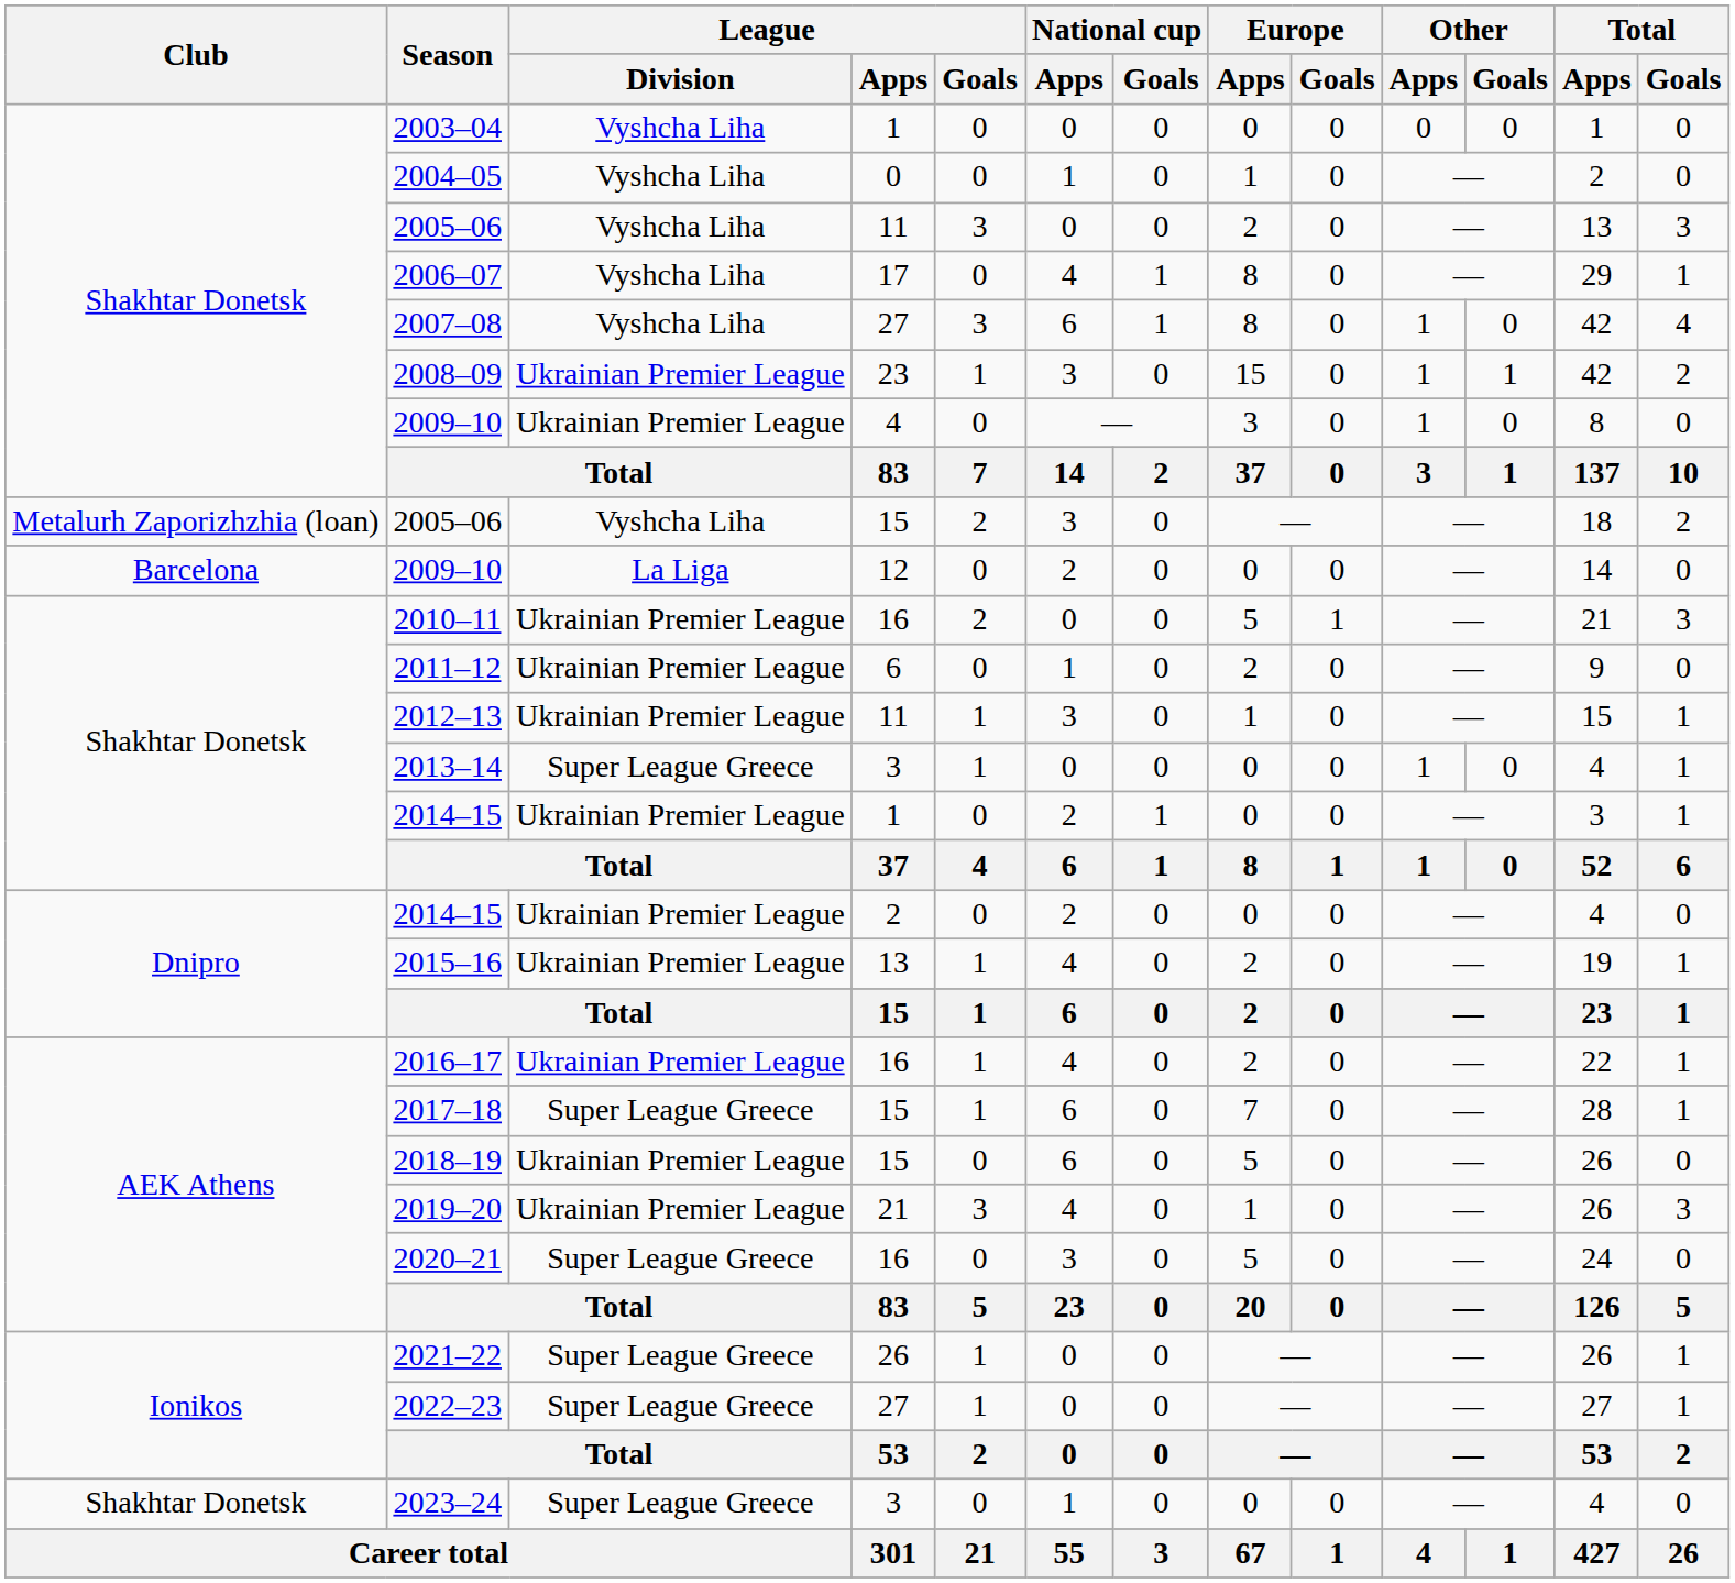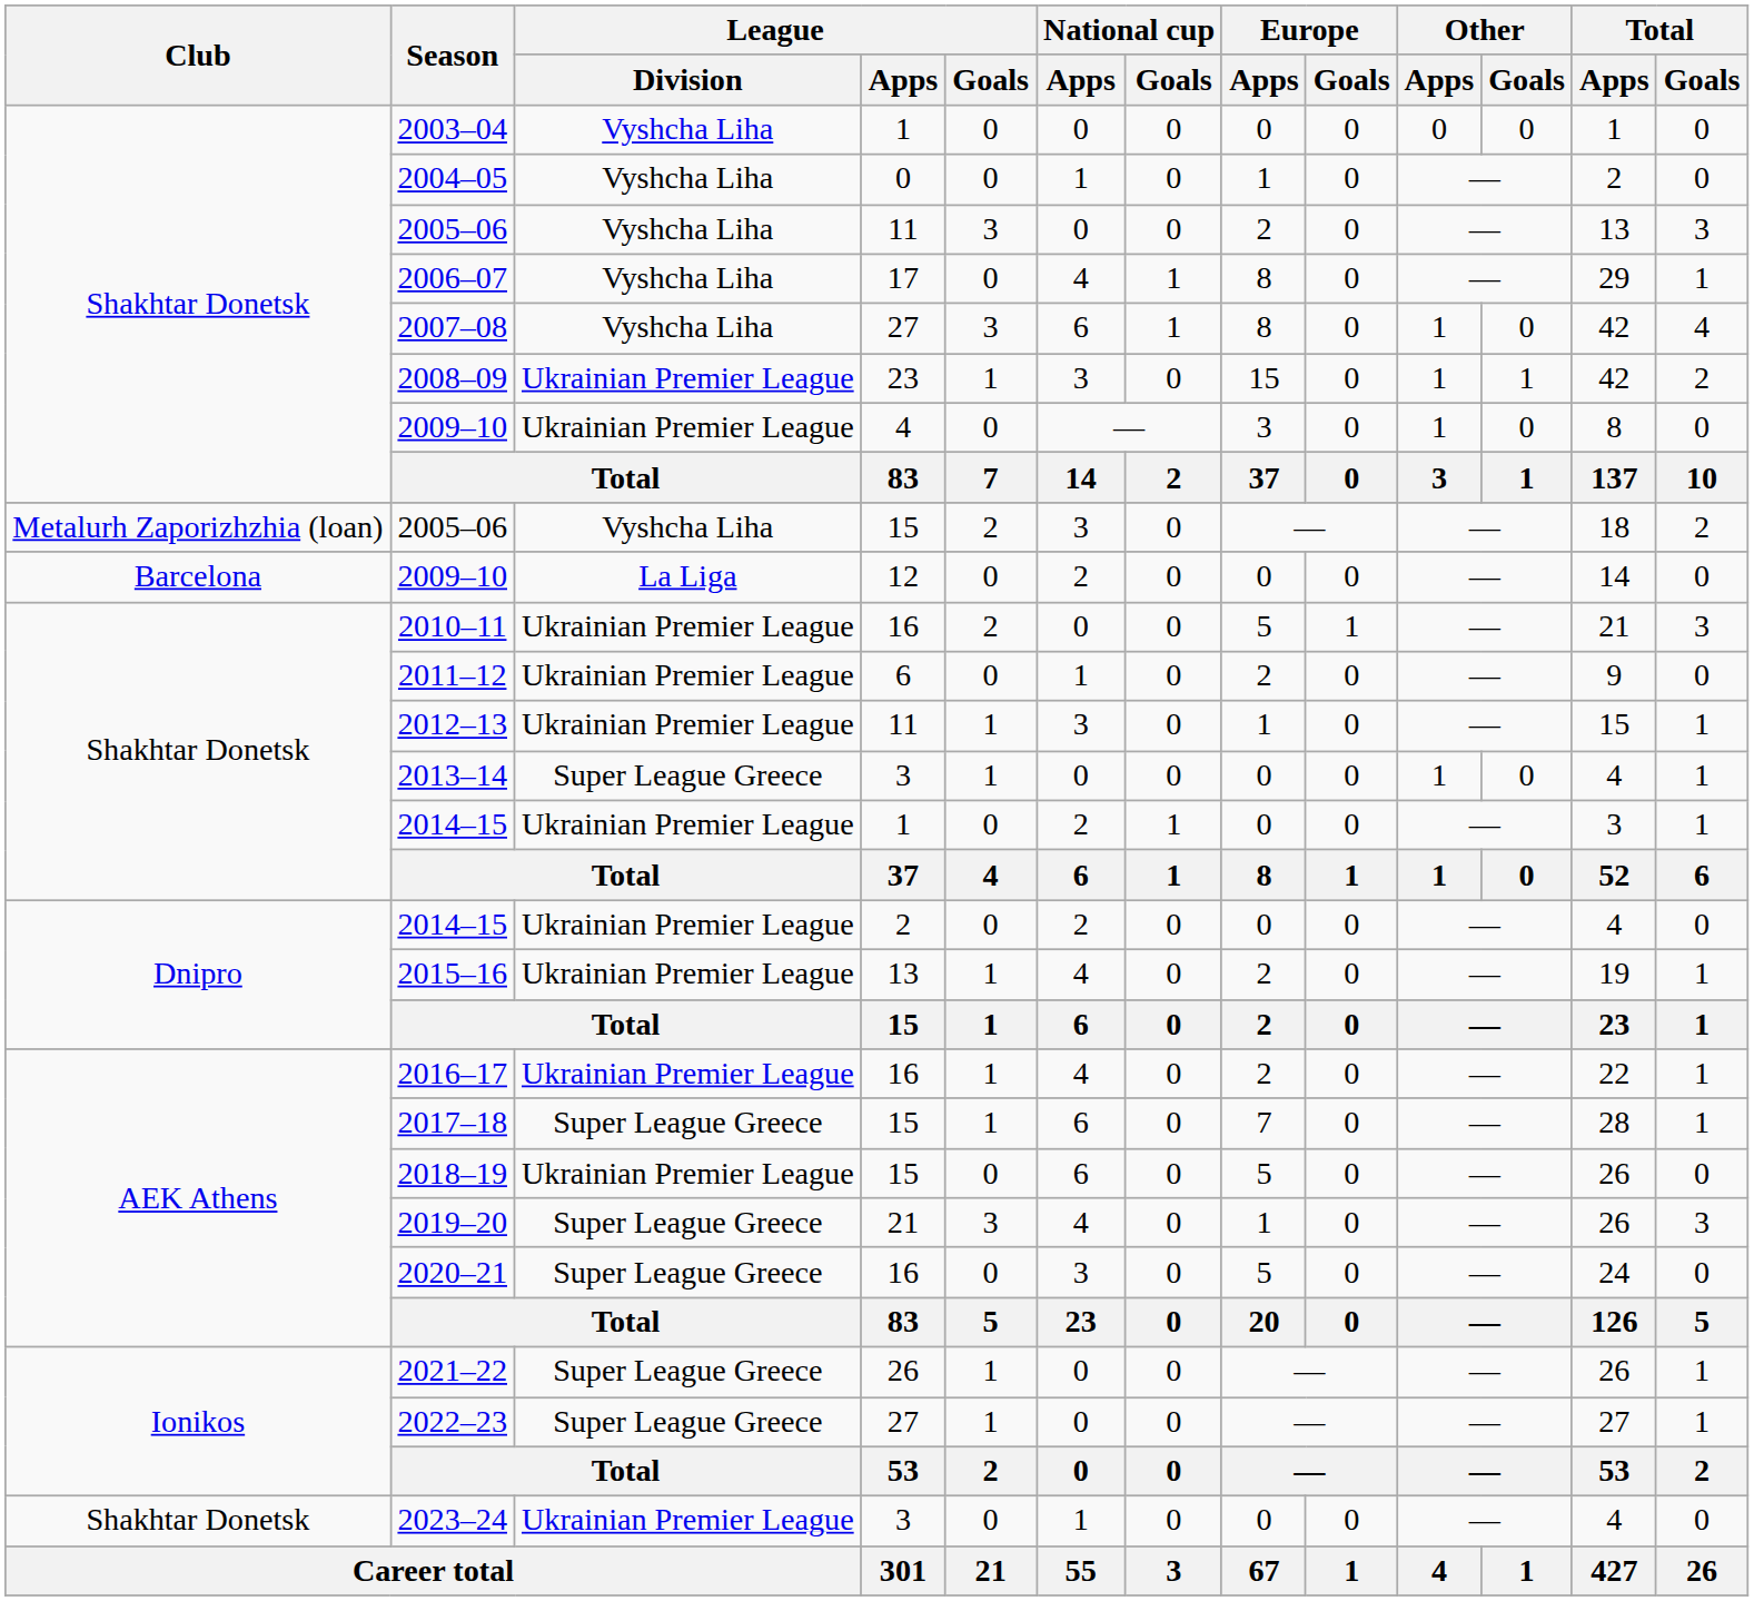2019–20 | League / Division: Ukrainian Premier League -> Super League Greece
2023–24 | League / Division: Super League Greece -> Ukrainian Premier League
